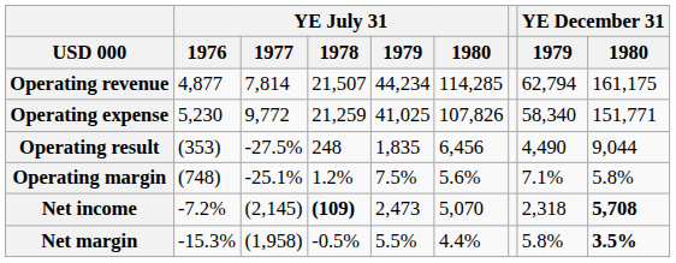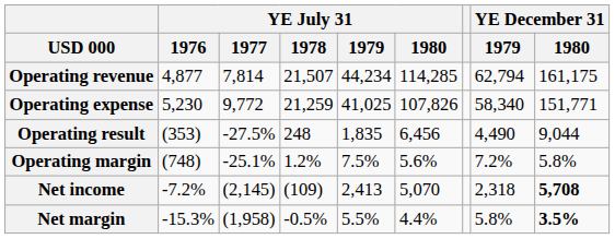Operating margin | YE December 31 / 1979: 7.1% -> 7.2%
Net income | YE July 31 / 1978: bold -> normal
Net income | YE July 31 / 1979: 2,473 -> 2,413
